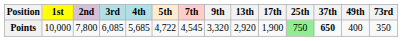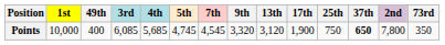columns swapped: 2nd <-> 49th
Points | 5th: 4,722 -> 4,745
Points | 13th: 2,920 -> 3,120
Points | 25th: lightgreen background -> no background
